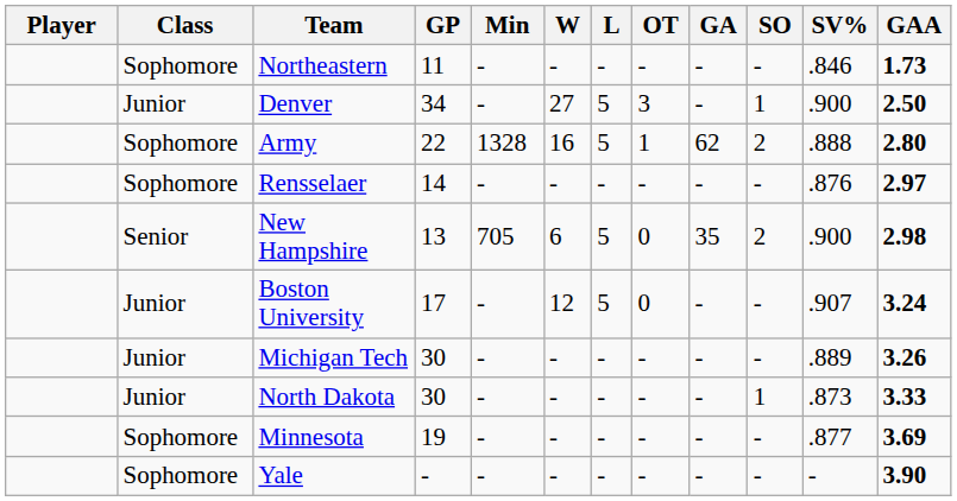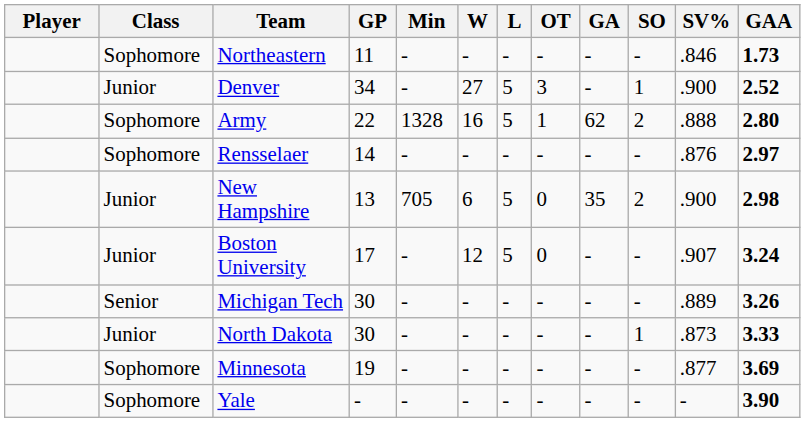Denver | GAA: 2.50 -> 2.52
New Hampshire | Class: Senior -> Junior
Michigan Tech | Class: Junior -> Senior
